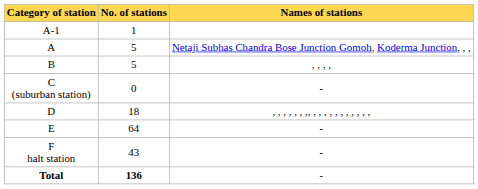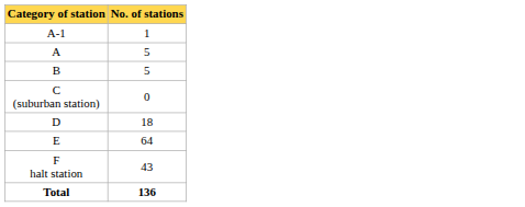- column: Names of stations | Netaji Subhas Chandra Bose Junction Gomoh, Koderma Junction, , , | , , , , | - | , , , , , , ,, , , , , , , , , , , , | - | - | -
